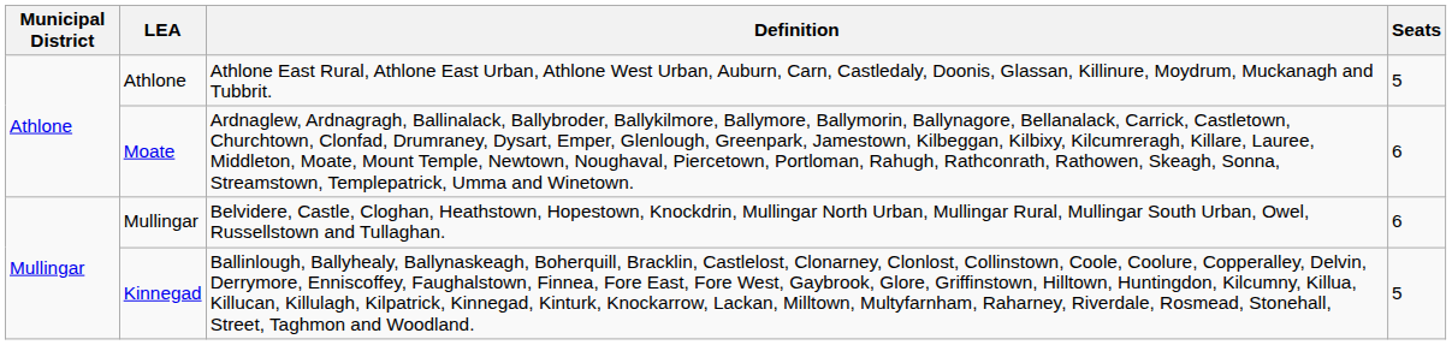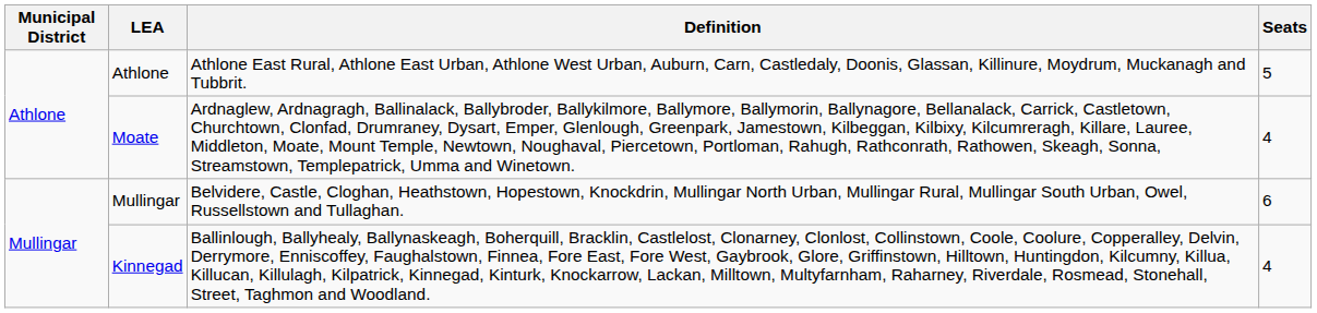Moate | Seats: 6 -> 4
Kinnegad | Seats: 5 -> 4
